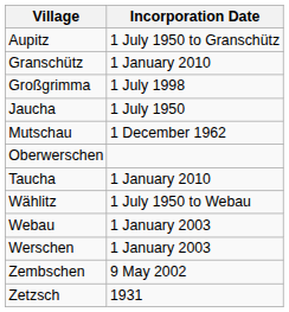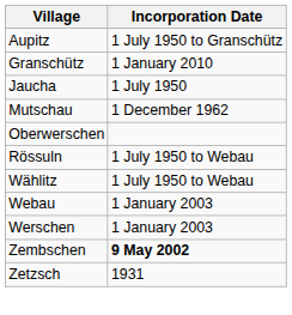- row: Großgrimma | 1 July 1998
+ row: Rössuln | 1 July 1950 to Webau
- row: Taucha | 1 January 2010
Zembschen | Incorporation Date: normal -> bold
